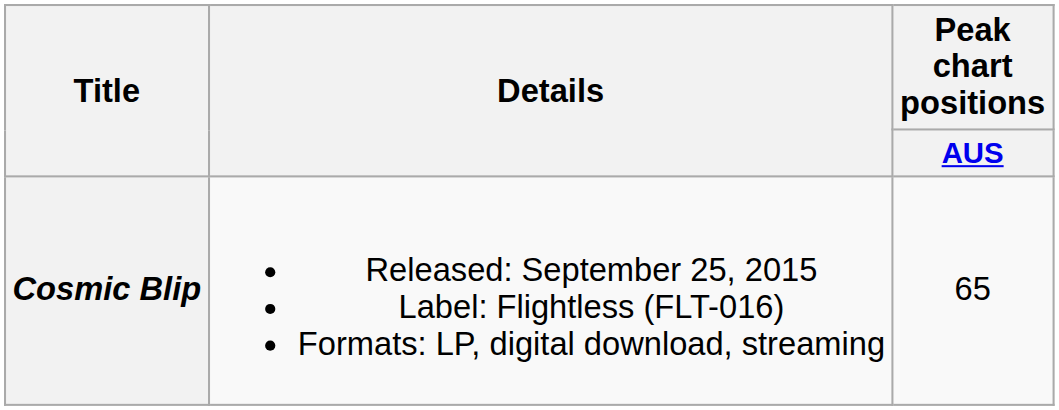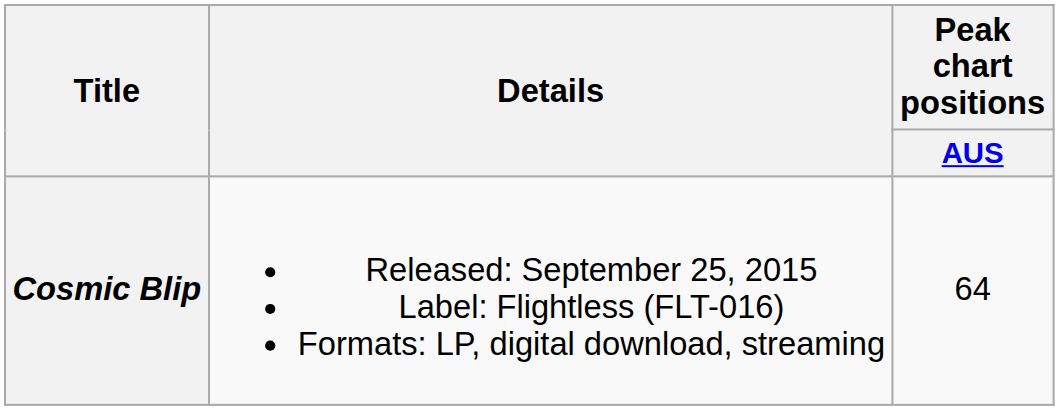Cosmic Blip | Peak chart positions / AUS: 65 -> 64
